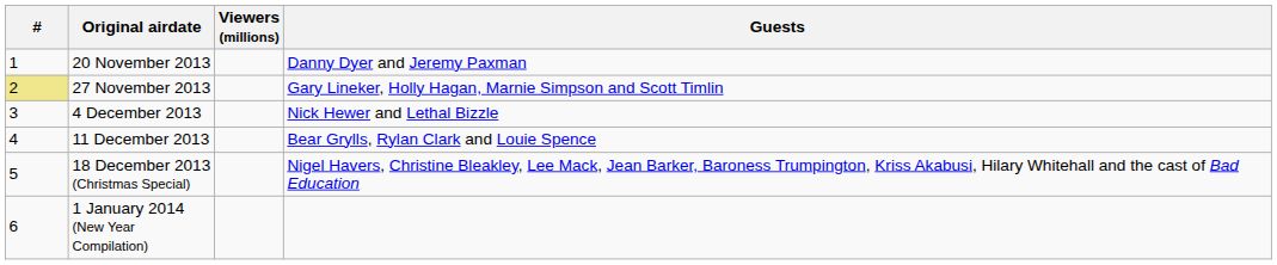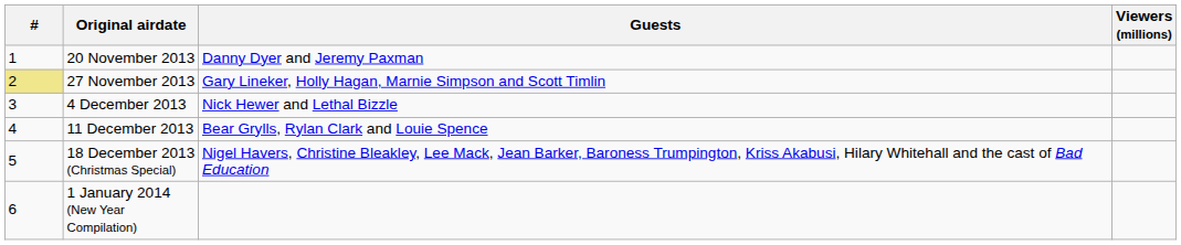columns swapped: Guests <-> Viewers (millions)
